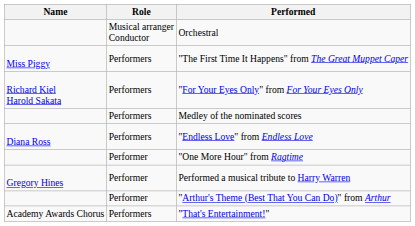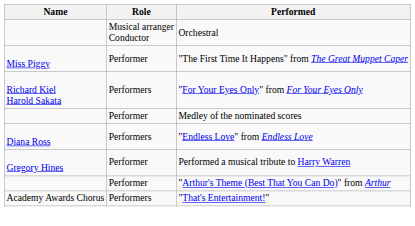"The First Time It Happens" from The Great Muppet Caper | Role: Performers -> Performer
Medley of the nominated scores | Role: Performers -> Performer
- row: Performer | "One More Hour" from Ragtime
